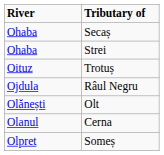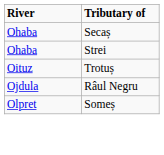- row: Olănești | Olt
- row: Olanul | Cerna
